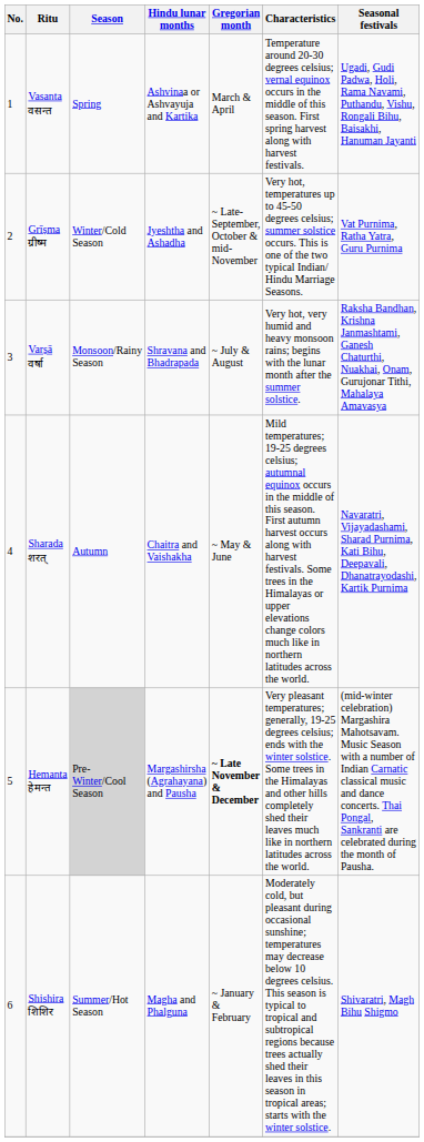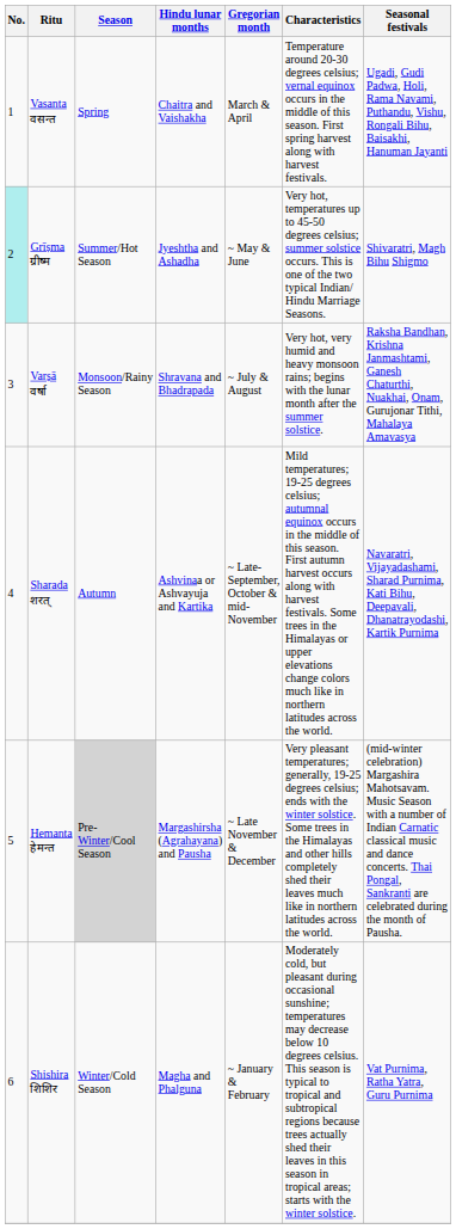Vasanta वसन्त | Hindu lunar months: Ashvinaa or Ashvayuja and Kartika -> Chaitra and Vaishakha
Grīṣma ग्रीष्म | No.: no background -> paleturquoise background
Grīṣma ग्रीष्म | Season: Winter/Cold Season -> Summer/Hot Season
Grīṣma ग्रीष्म | Gregorian month: ~ Late- September, October & mid-November -> ~ May & June
Grīṣma ग्रीष्म | Seasonal festivals: Vat Purnima, Ratha Yatra, Guru Purnima -> Shivaratri, Magh Bihu Shigmo
Sharada शरत् | Hindu lunar months: Chaitra and Vaishakha -> Ashvinaa or Ashvayuja and Kartika
Sharada शरत् | Gregorian month: ~ May & June -> ~ Late- September, October & mid-November
Hemanta हेमन्त | Gregorian month: bold -> normal
Shishira शिशिर | Season: Summer/Hot Season -> Winter/Cold Season
Shishira शिशिर | Seasonal festivals: Shivaratri, Magh Bihu Shigmo -> Vat Purnima, Ratha Yatra, Guru Purnima
